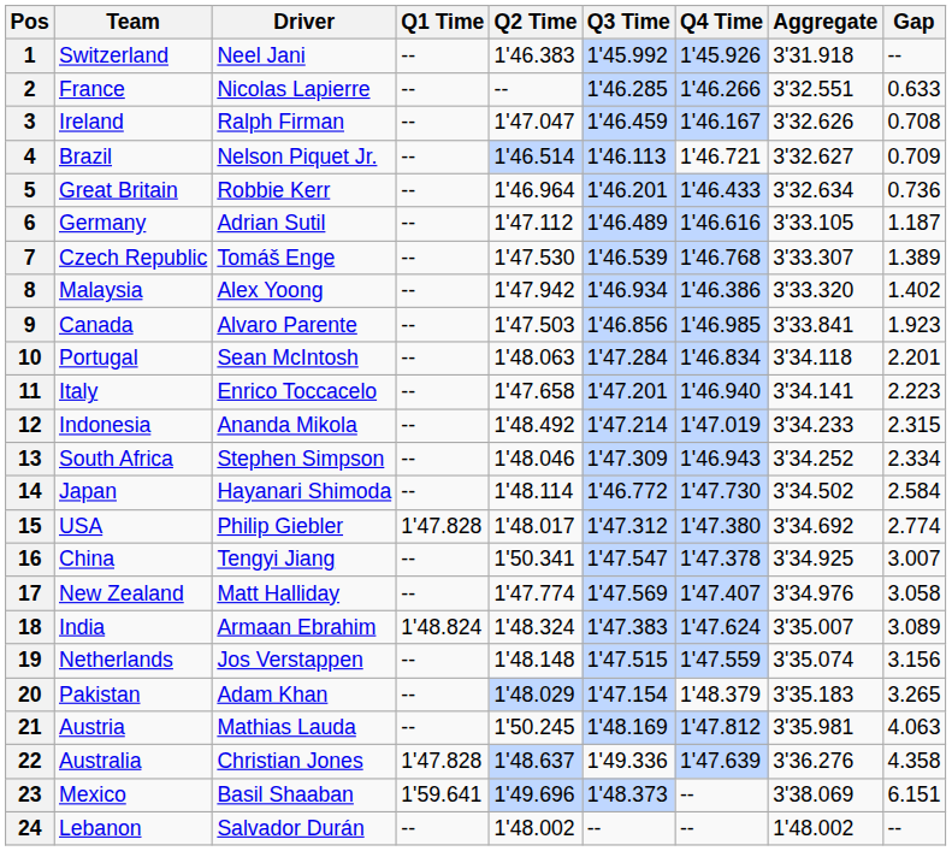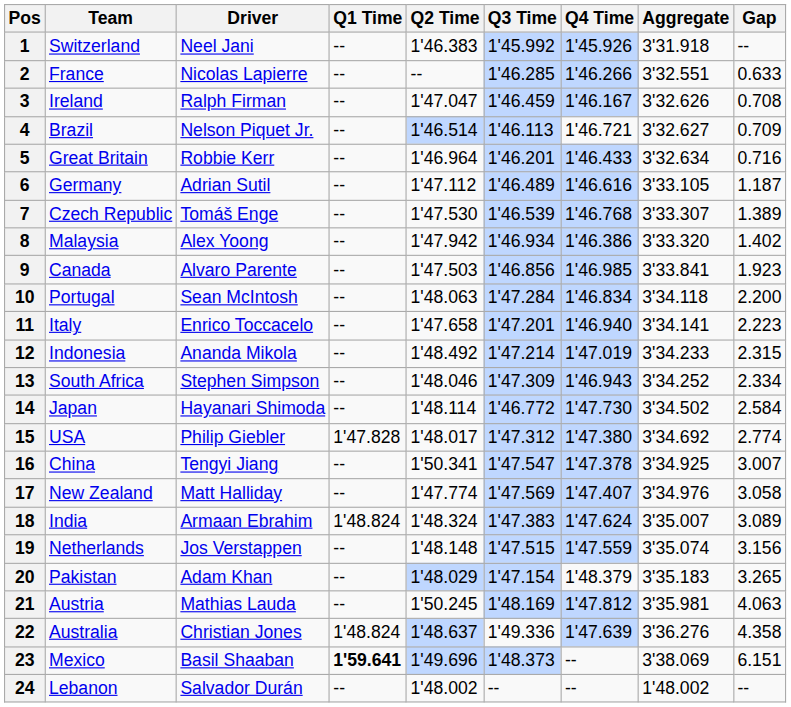5 | Gap: 0.736 -> 0.716
10 | Gap: 2.201 -> 2.200
22 | Q1 Time: 1'47.828 -> 1'48.824
23 | Q1 Time: normal -> bold
